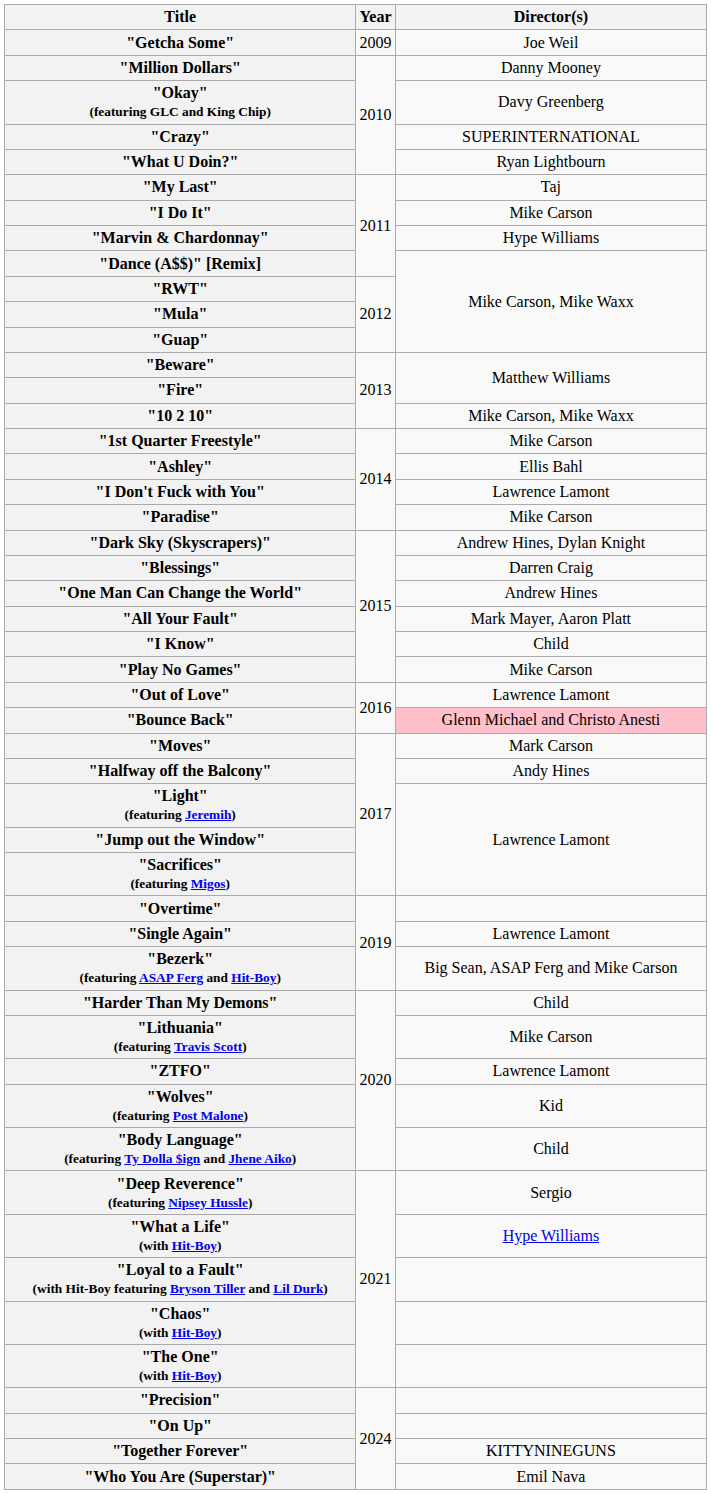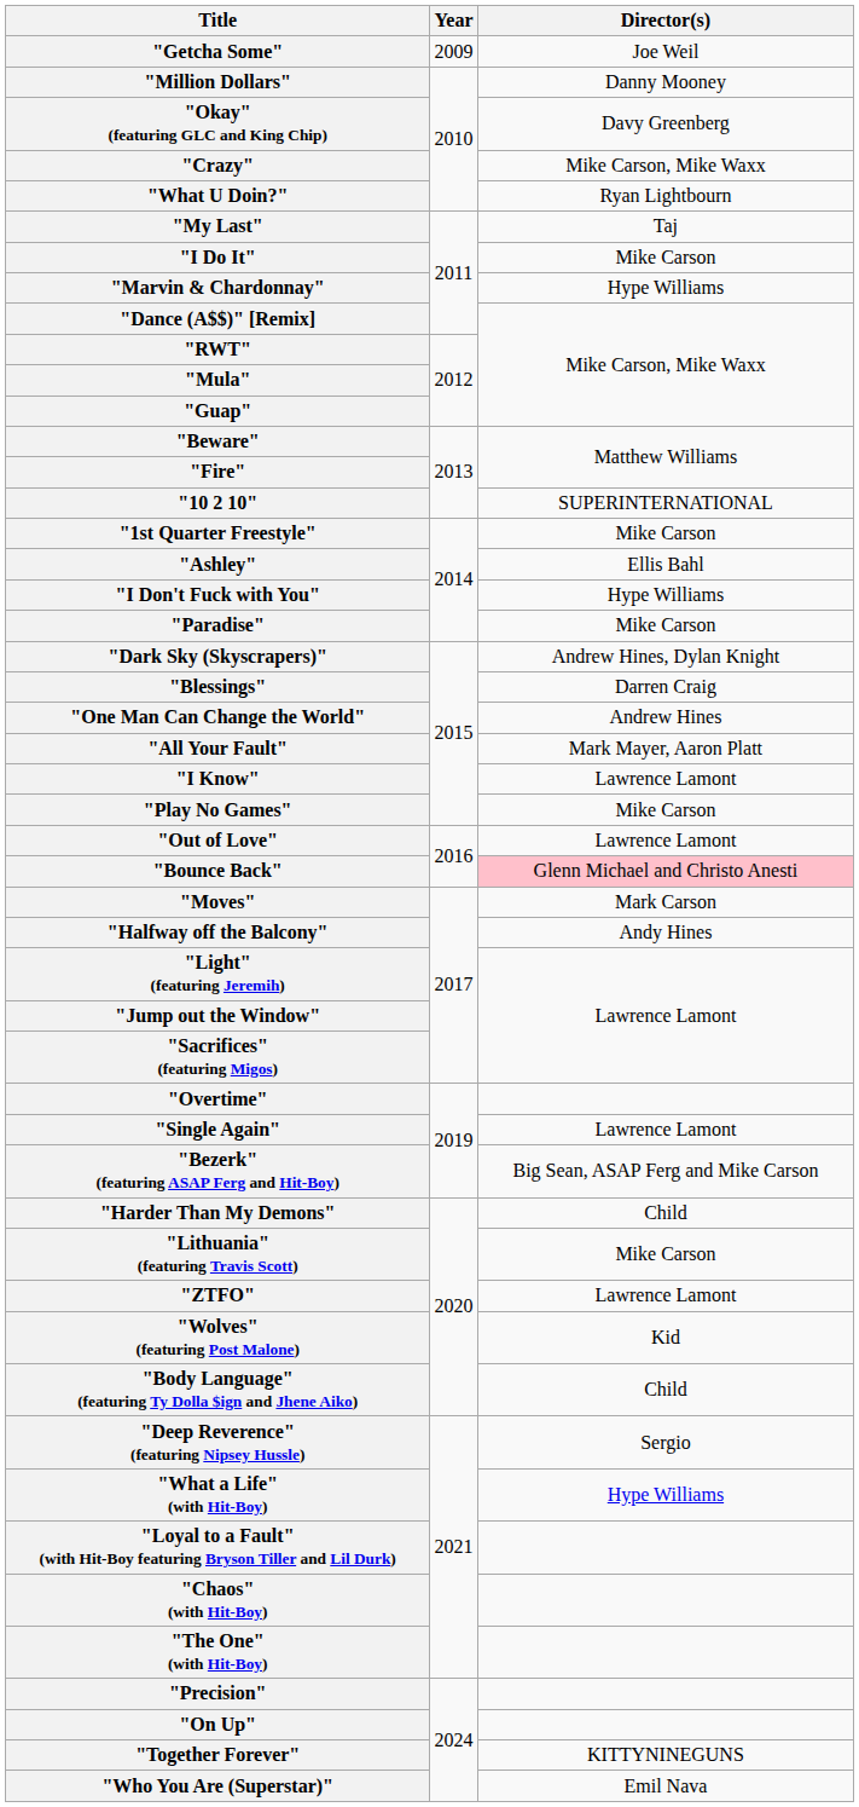"Crazy" | Director(s): SUPERINTERNATIONAL -> Mike Carson, Mike Waxx
"10 2 10" | Director(s): Mike Carson, Mike Waxx -> SUPERINTERNATIONAL
"I Don't Fuck with You" | Director(s): Lawrence Lamont -> Hype Williams
"I Know" | Director(s): Child -> Lawrence Lamont
